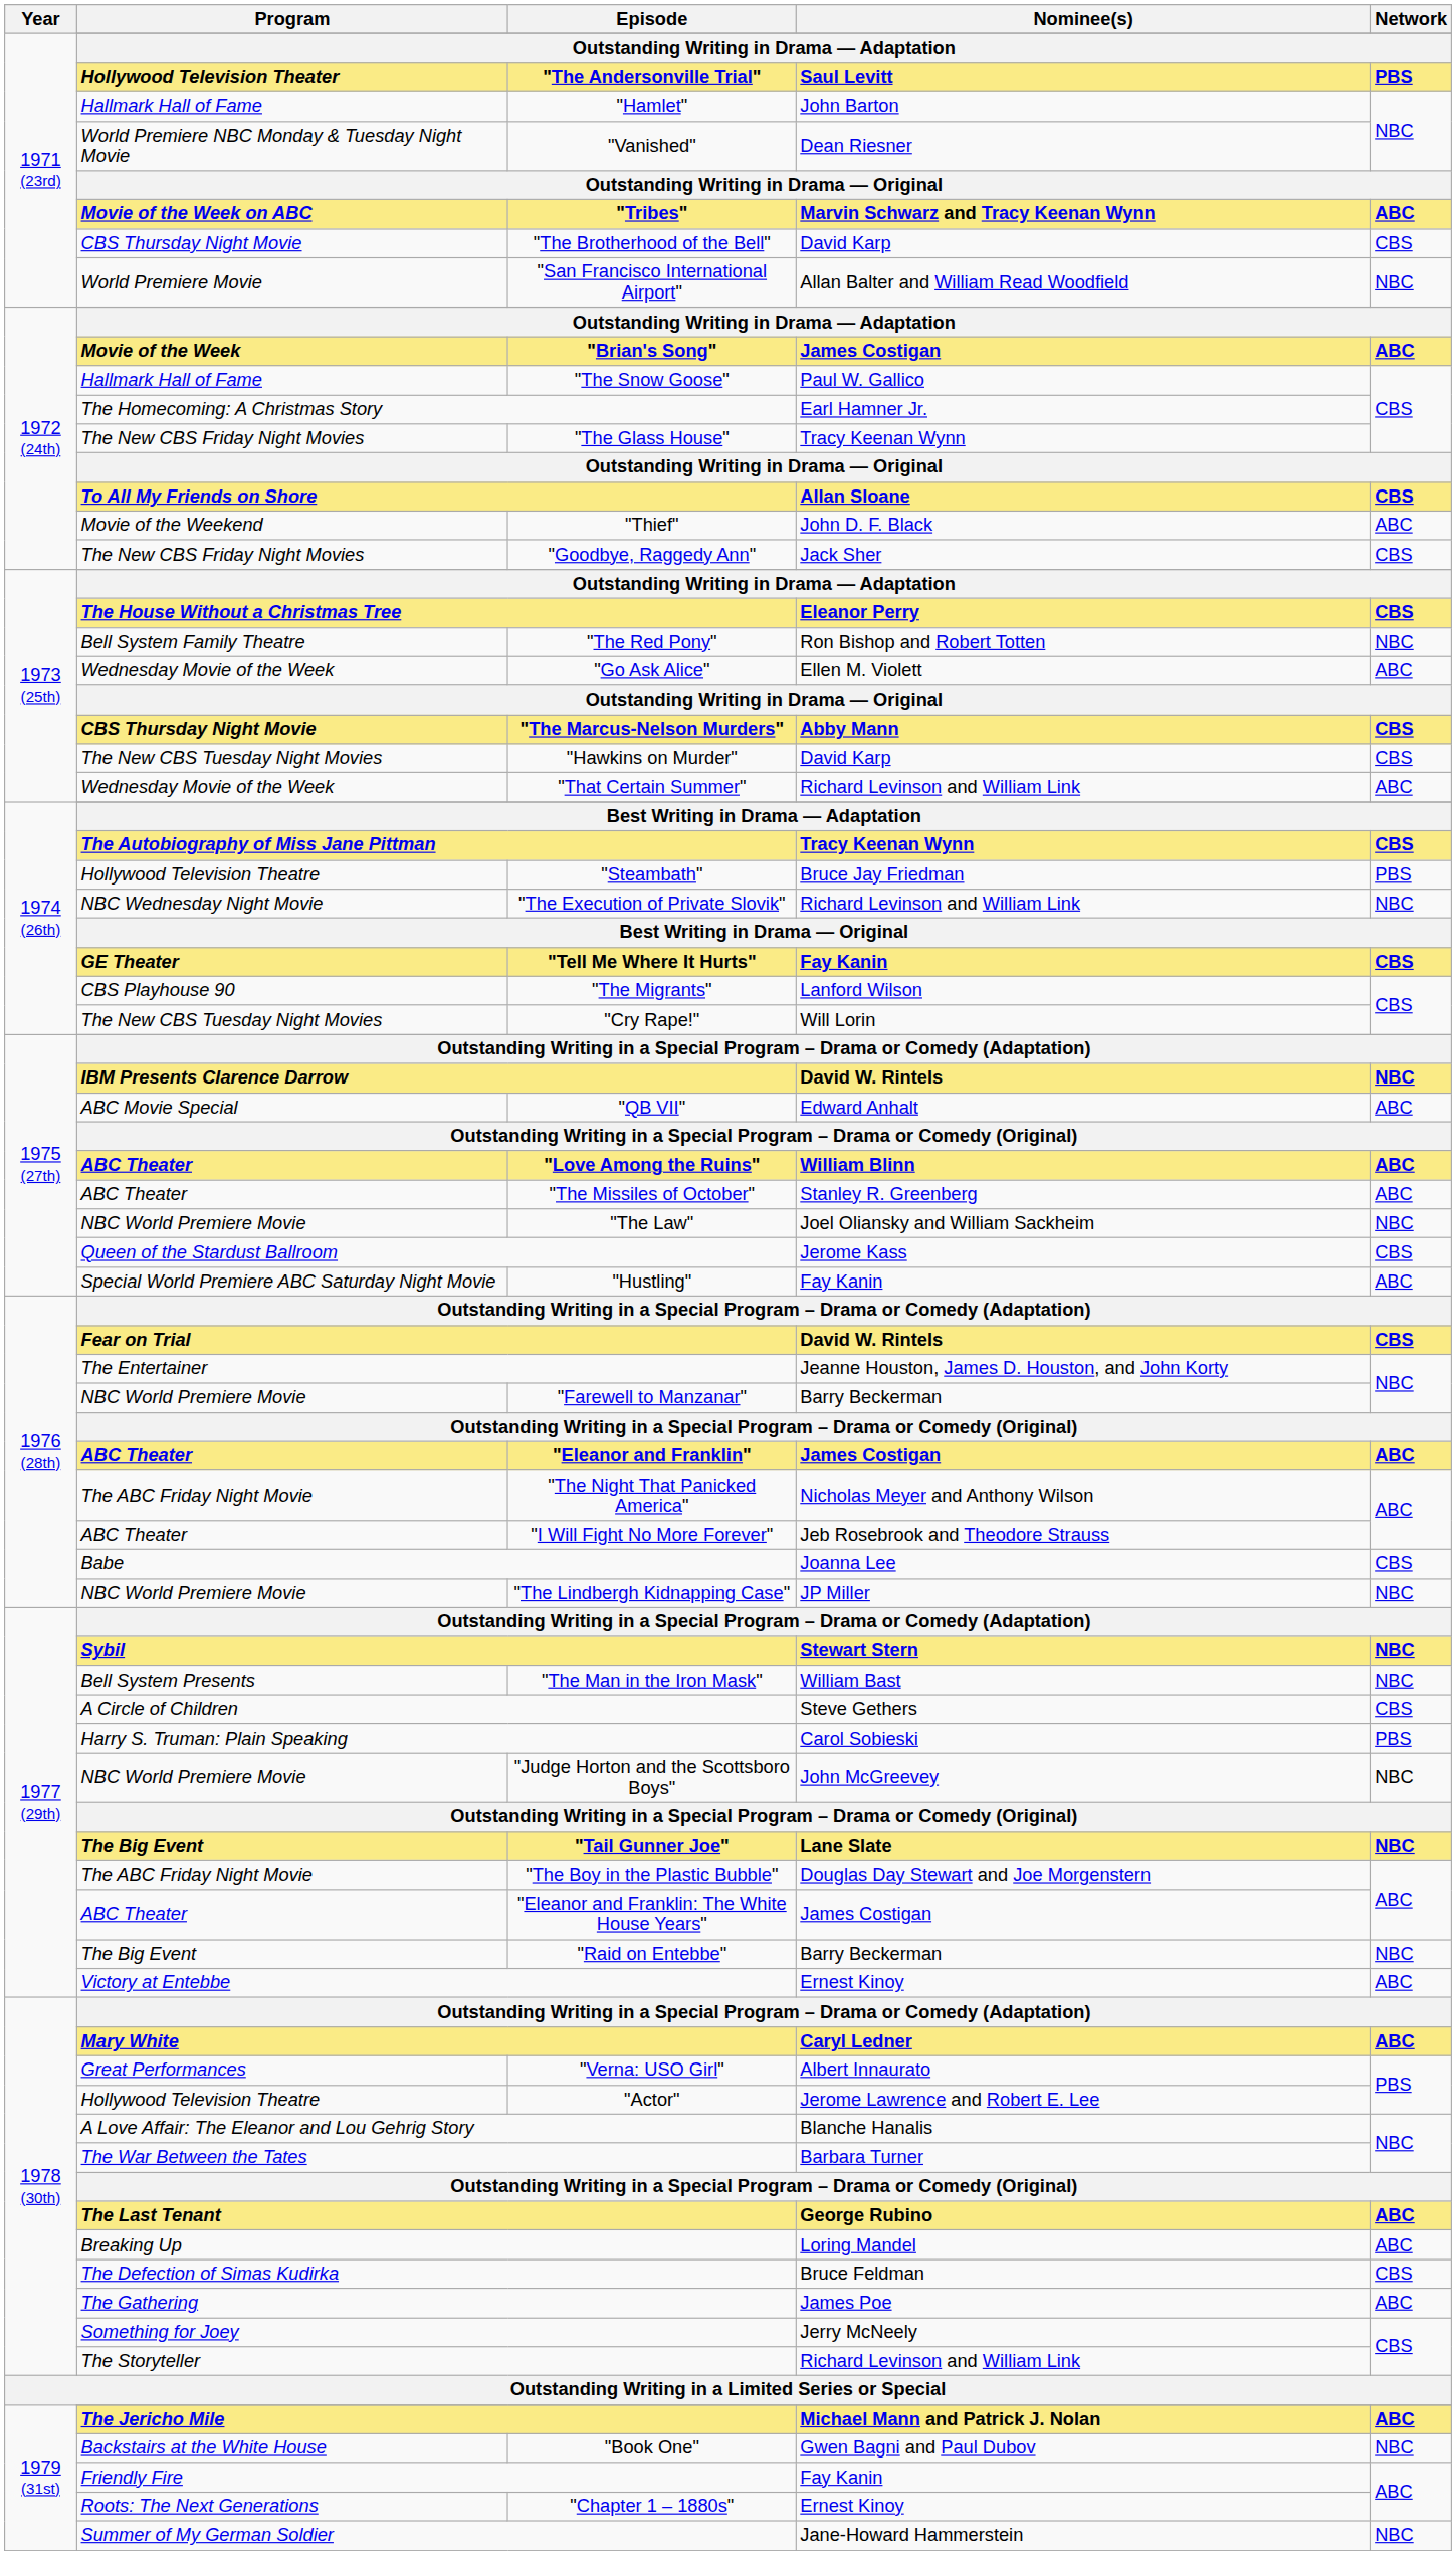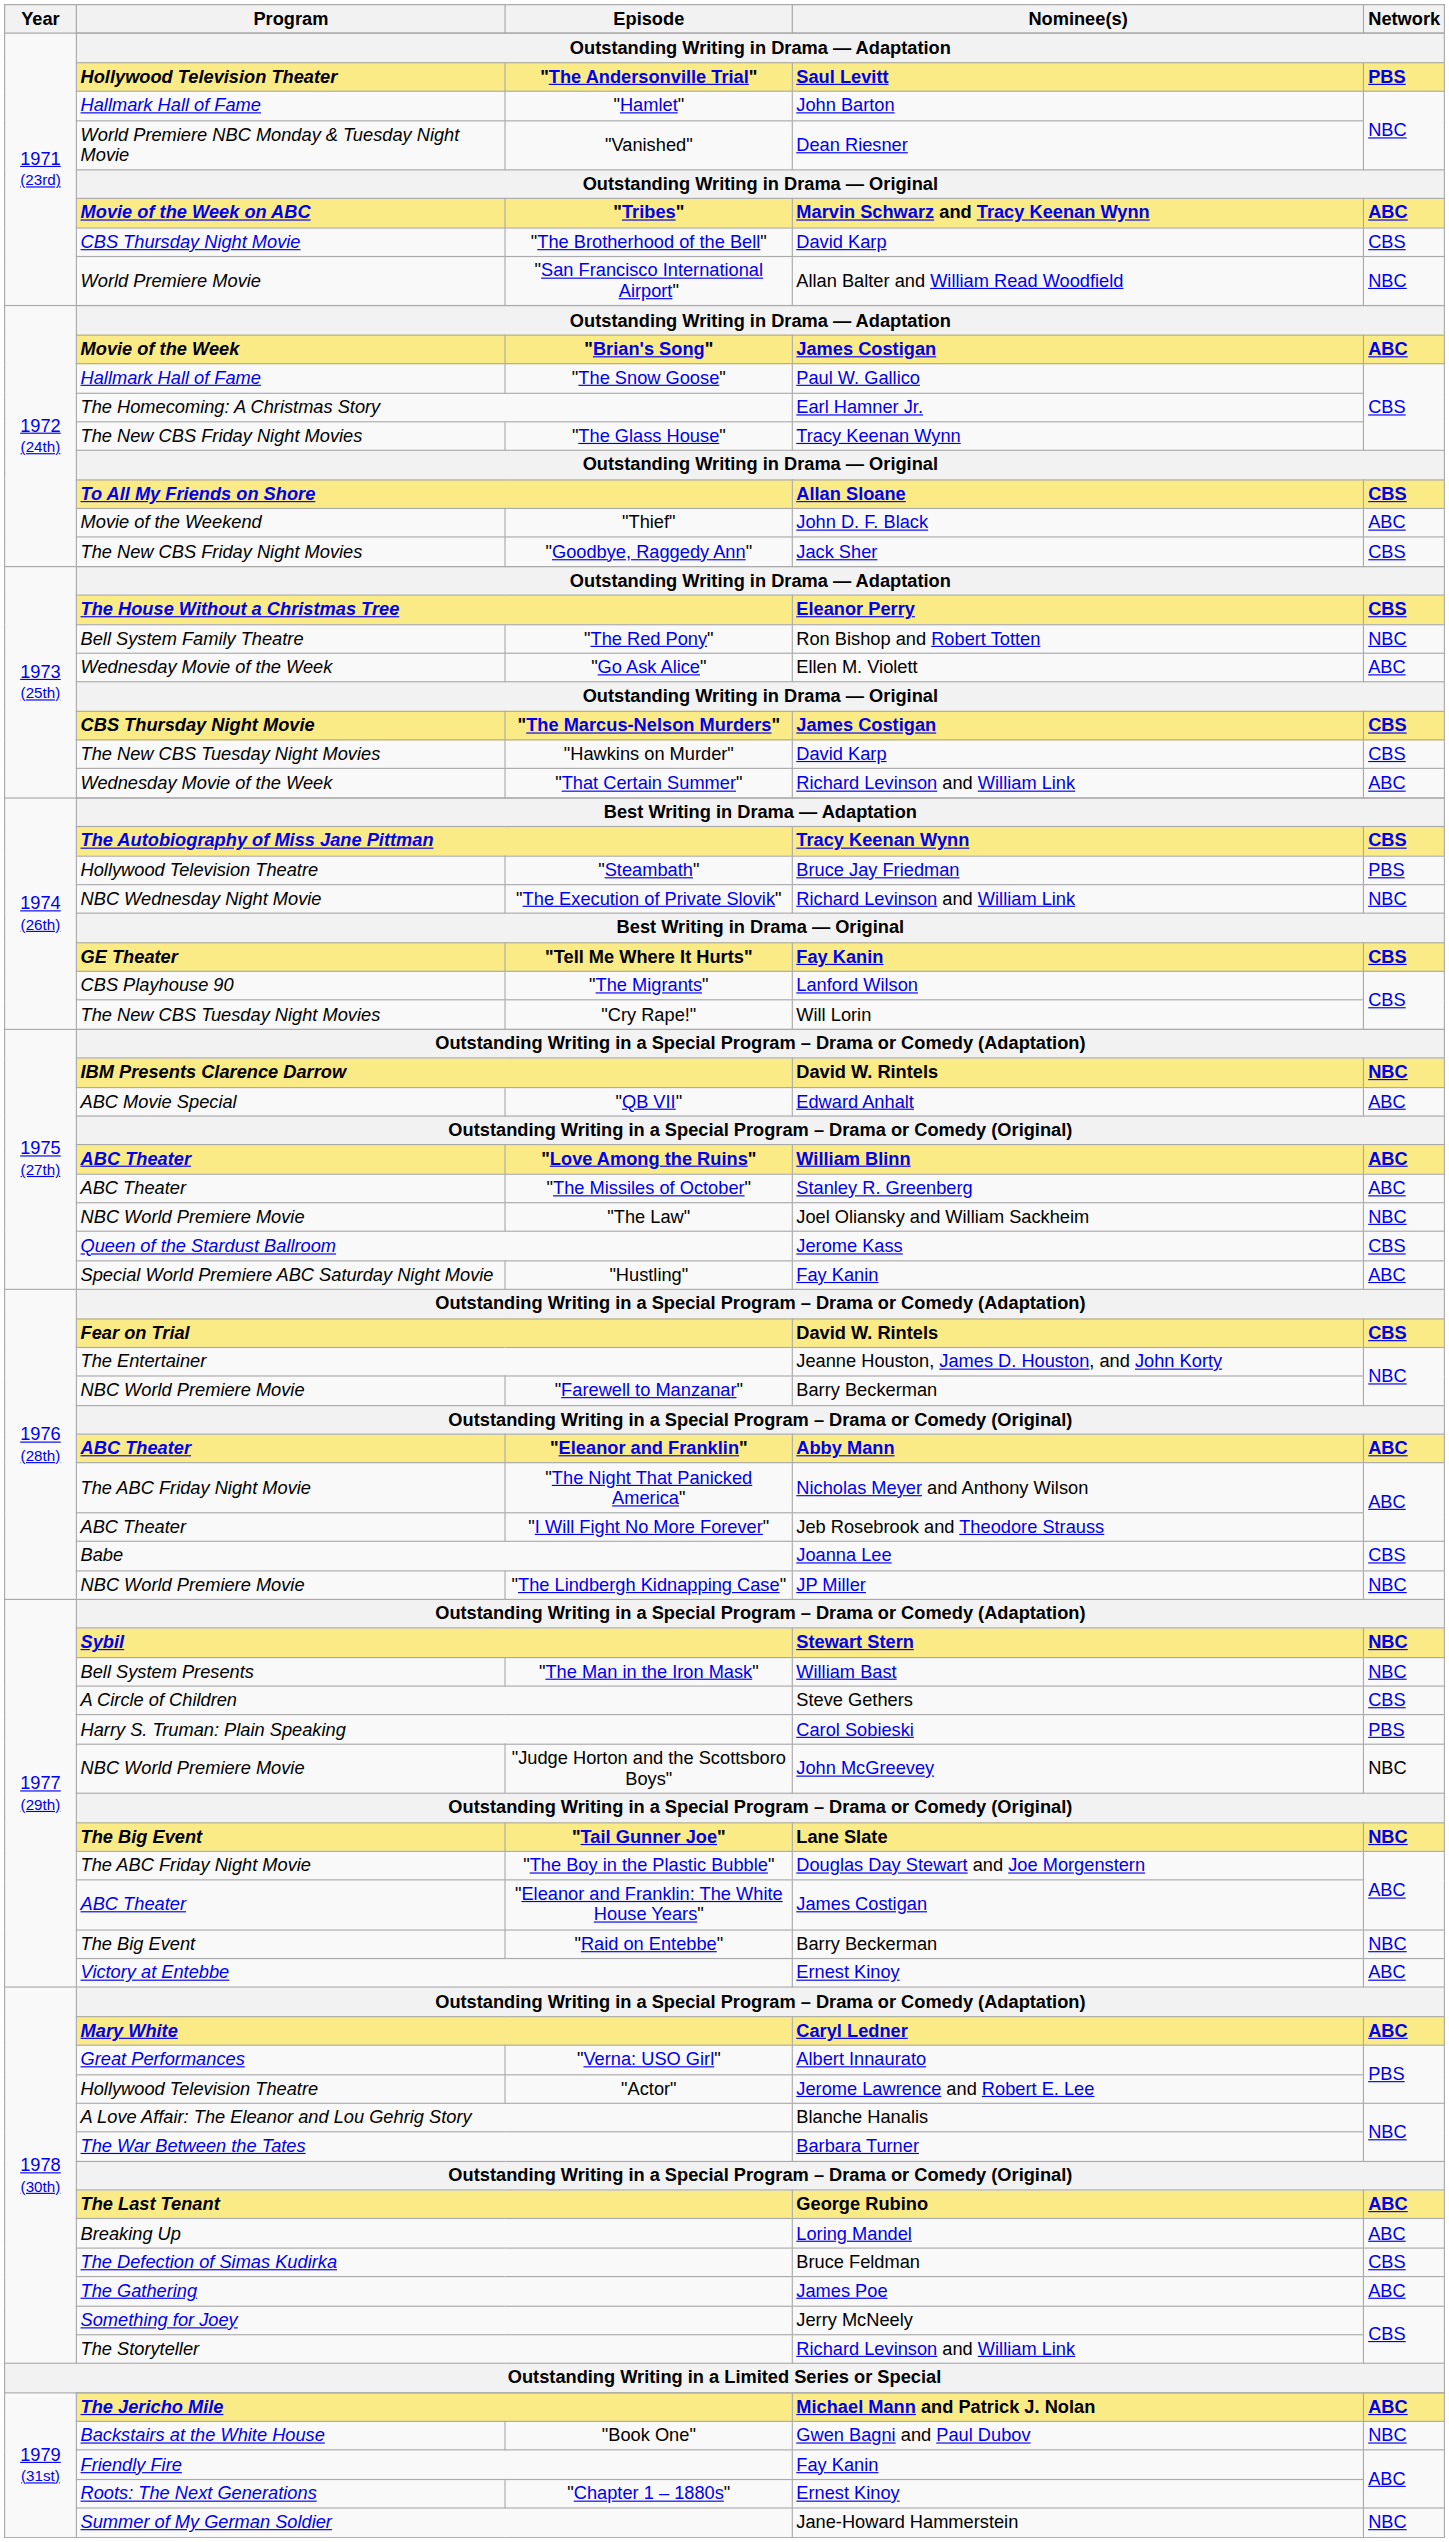"The Marcus-Nelson Murders" | Nominee(s): Abby Mann -> James Costigan
"Eleanor and Franklin" | Nominee(s): James Costigan -> Abby Mann
